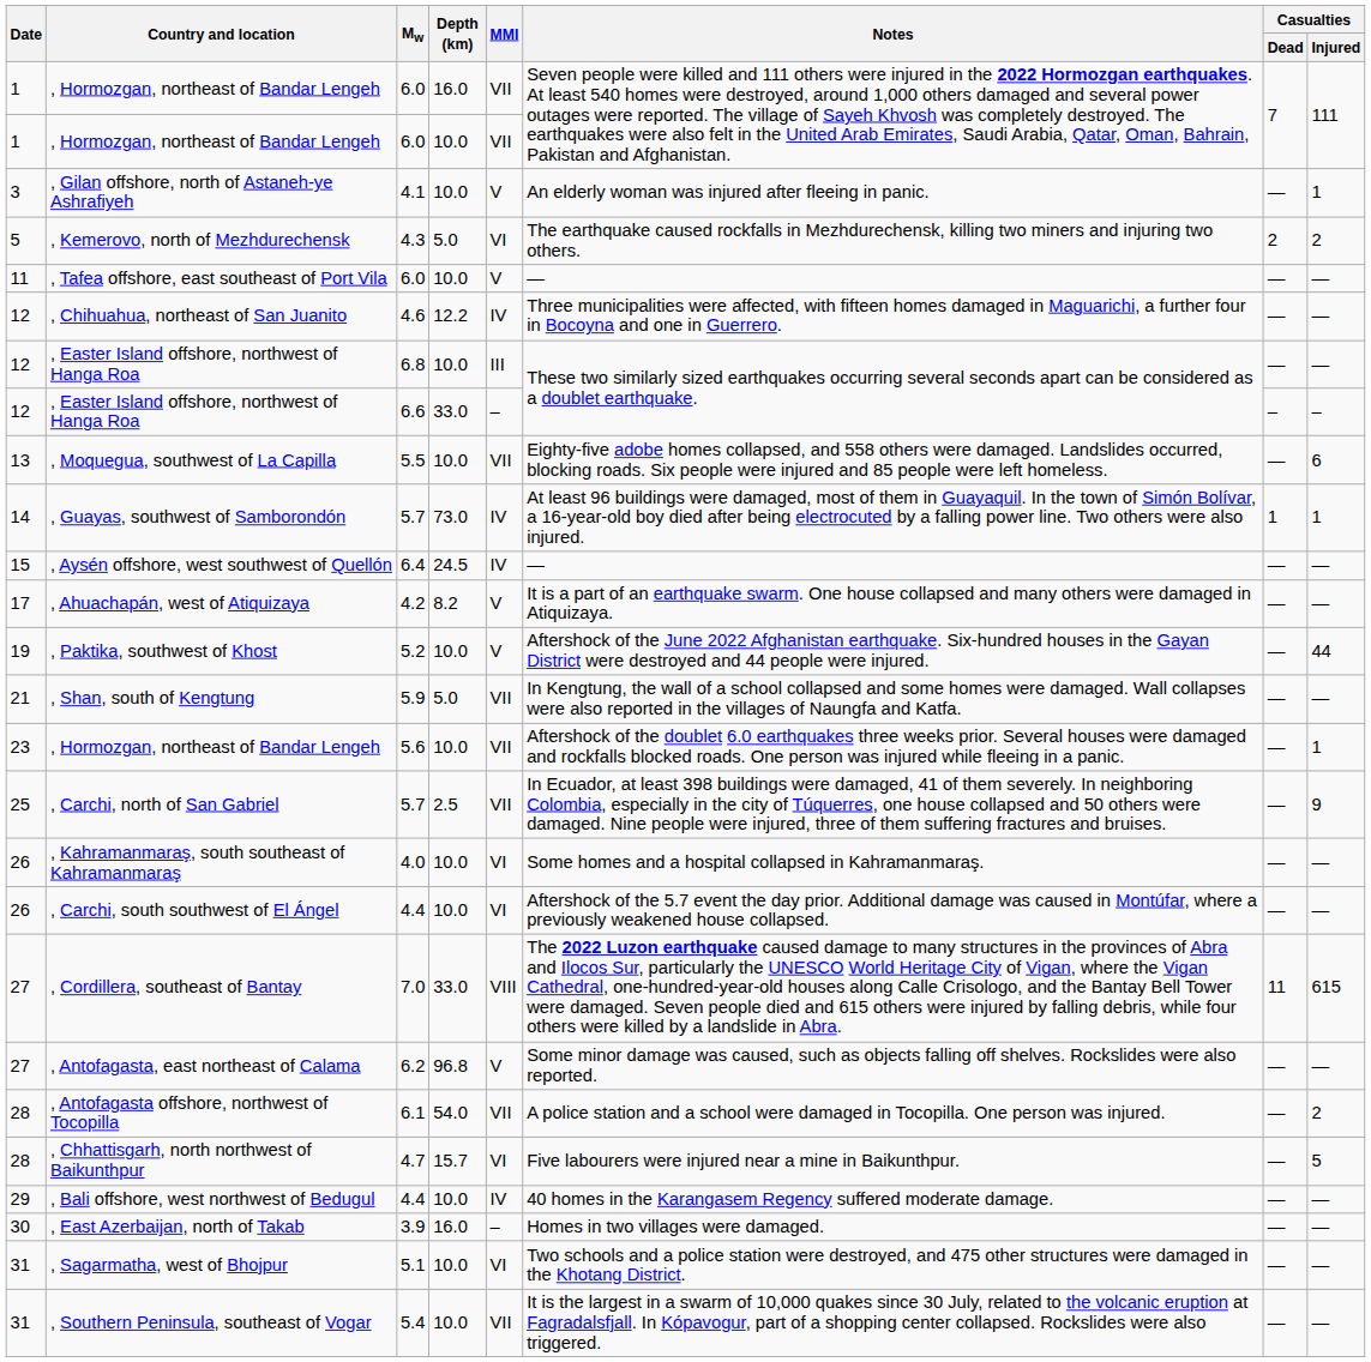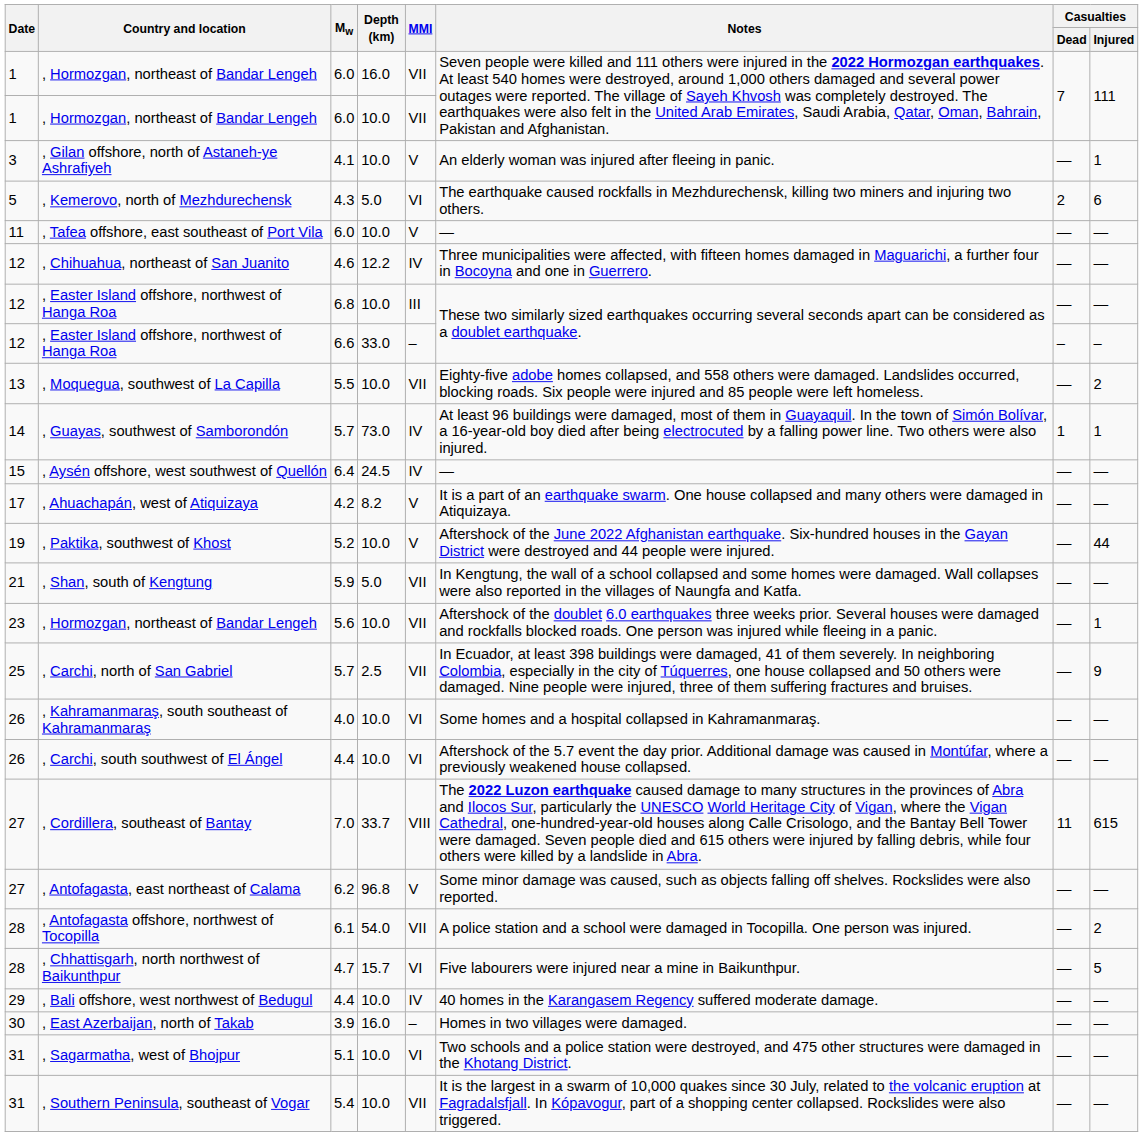, Kemerovo, north of Mezhdurechensk | Casualties / Injured: 2 -> 6
, Moquegua, southwest of La Capilla | Casualties / Injured: 6 -> 2
, Cordillera, southeast of Bantay | Depth (km): 33.0 -> 33.7
